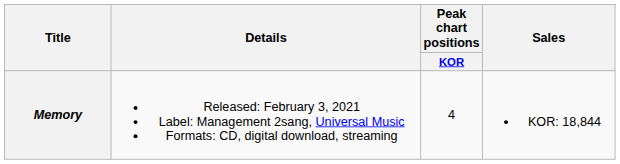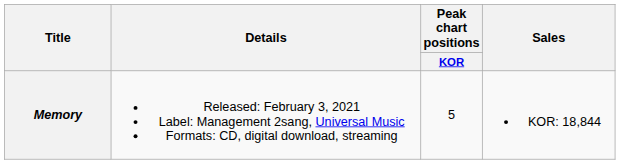Memory | Peak chart positions / KOR: 4 -> 5
